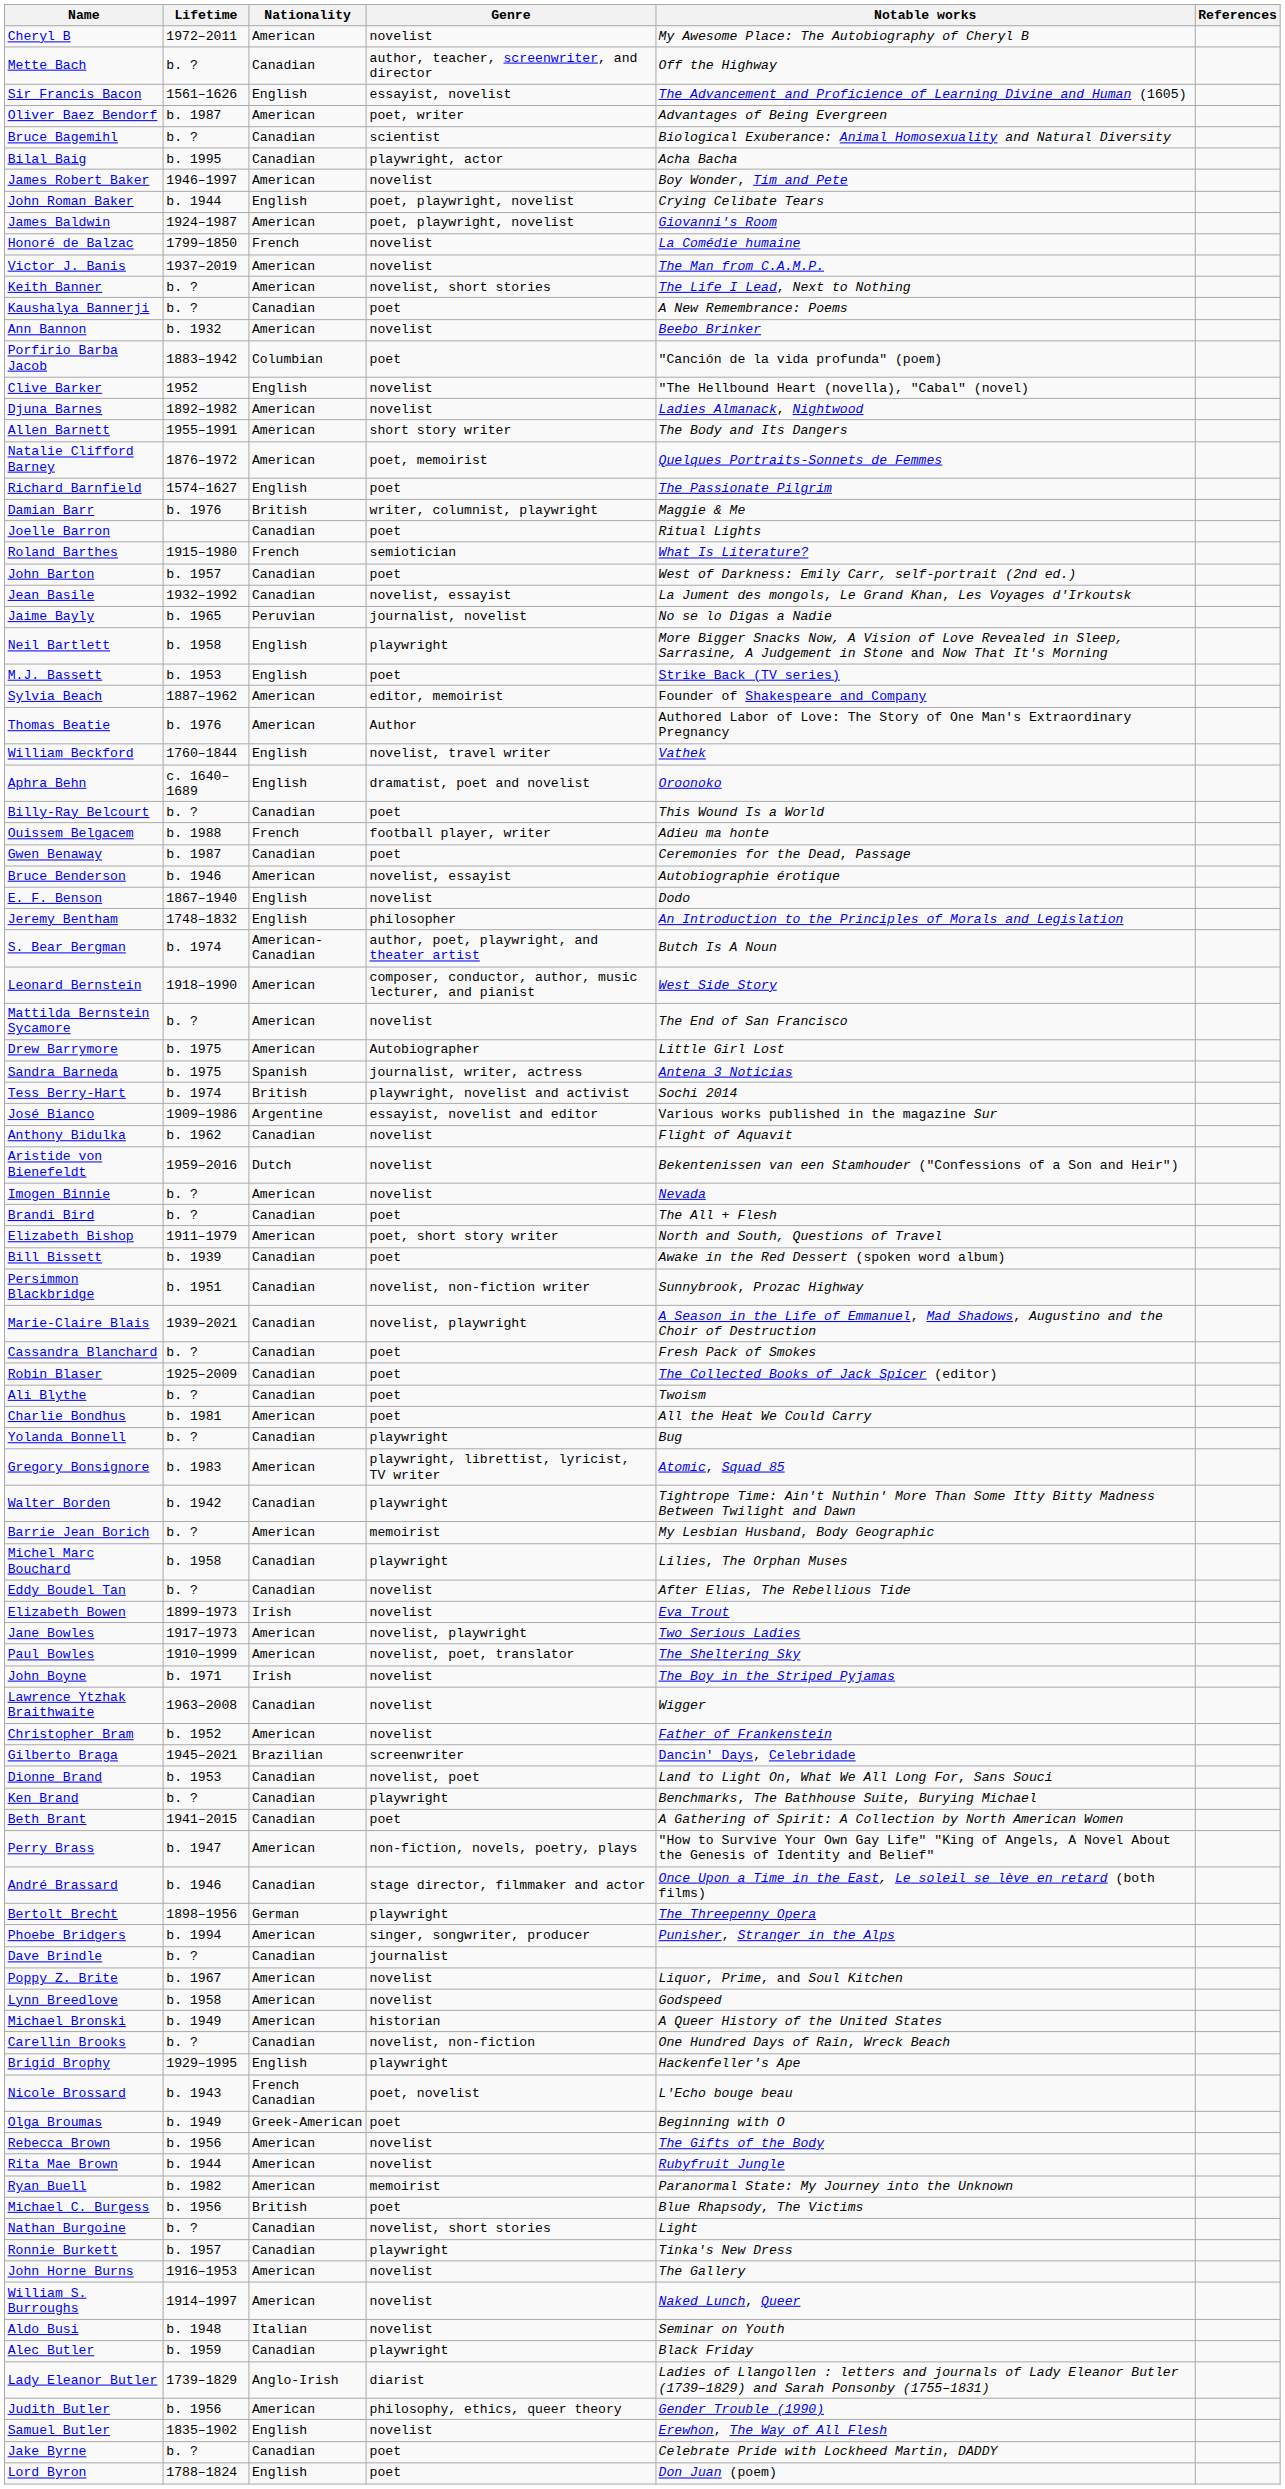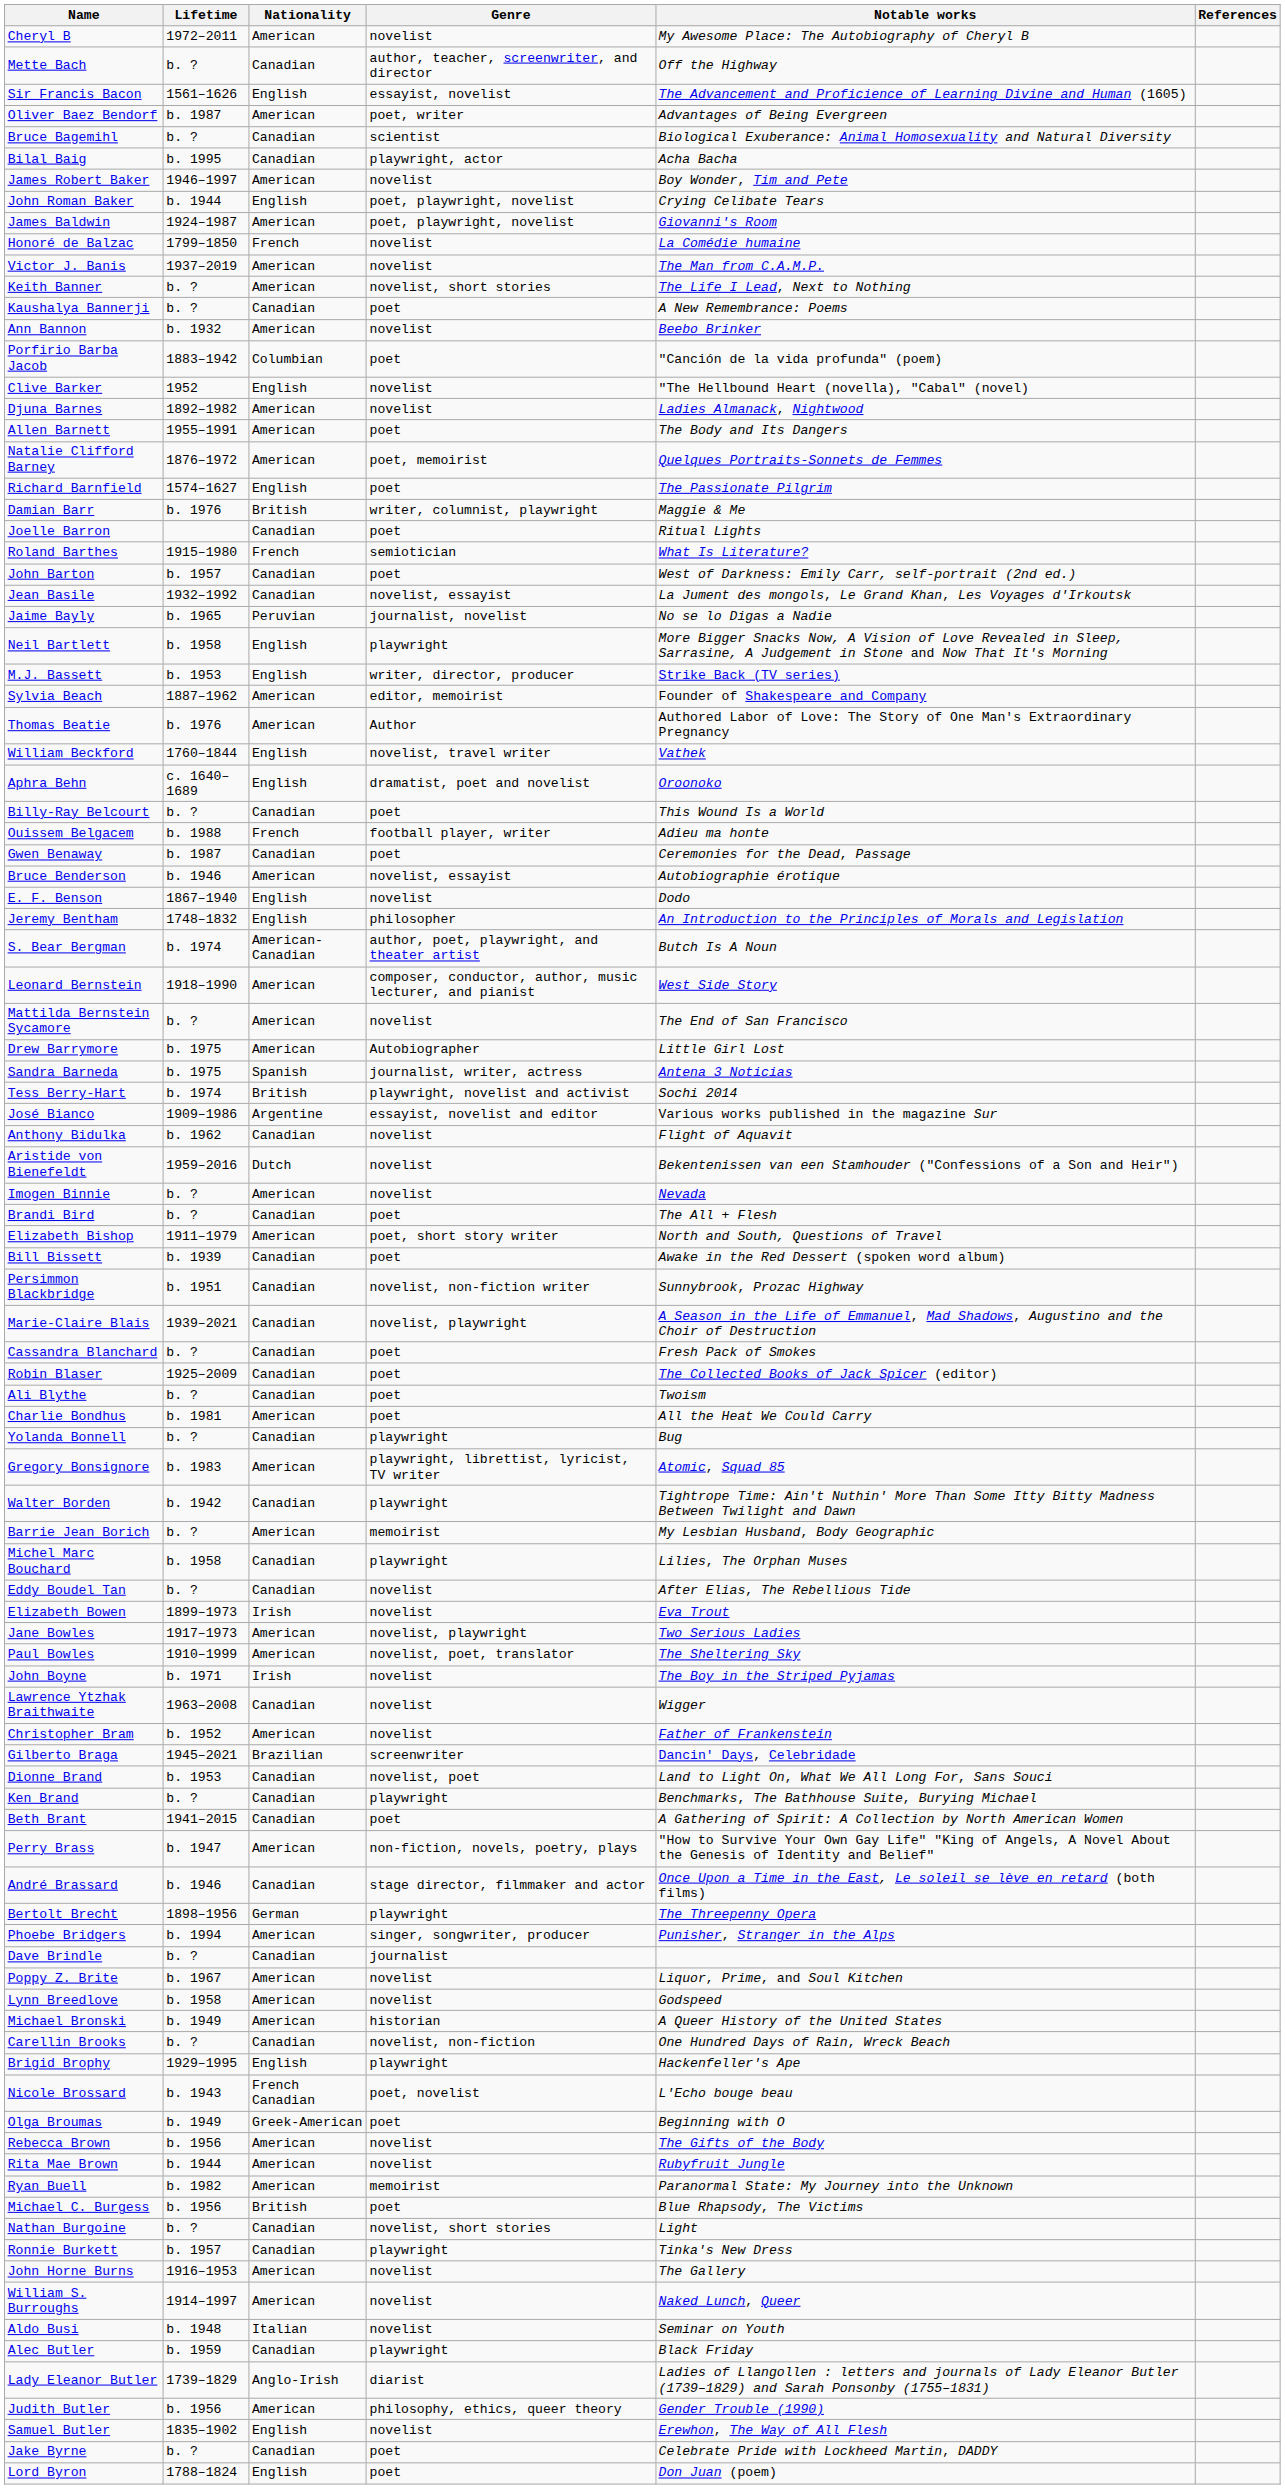Allen Barnett | Genre: short story writer -> poet
M.J. Bassett | Genre: poet -> writer, director, producer
